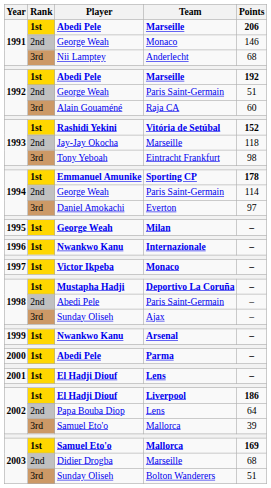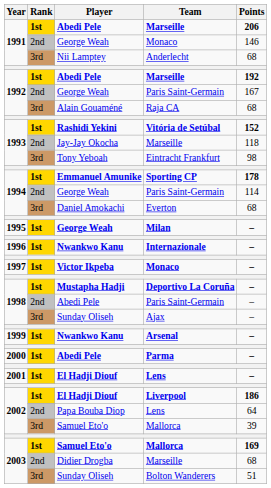1992 / Paris Saint-Germain | Points: 51 -> 167
Raja CA | Points: 60 -> 68
Everton | Points: 97 -> 68
